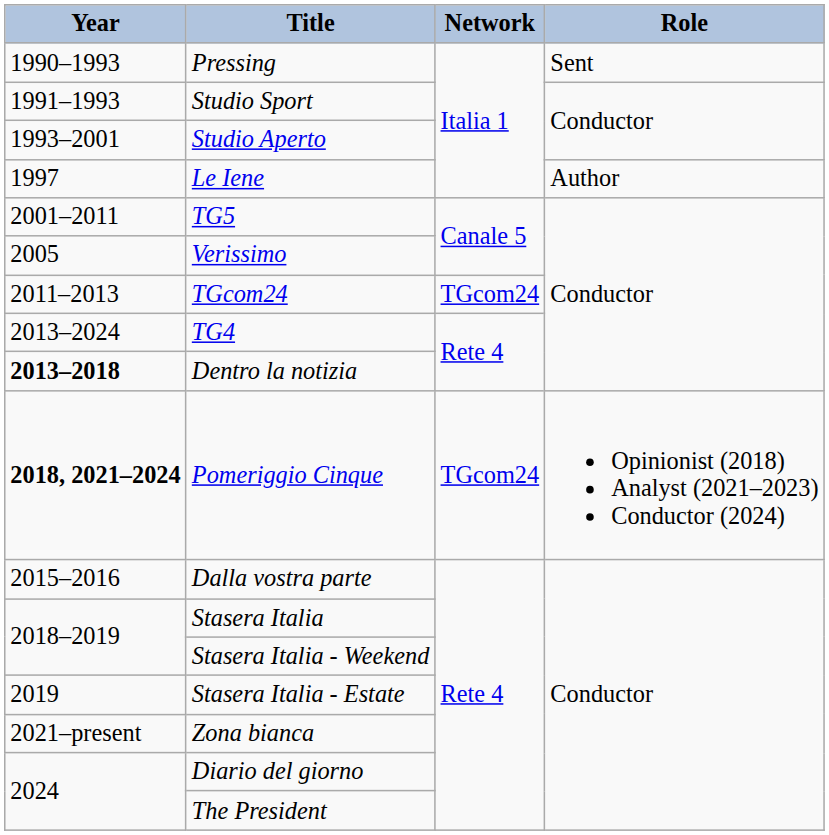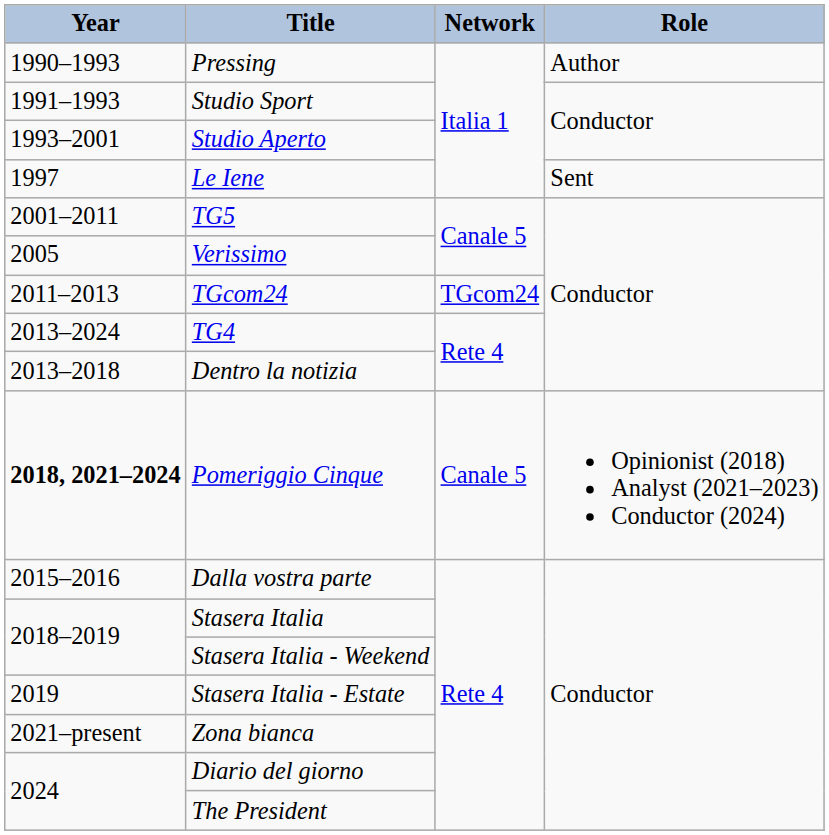Pressing | Role: Sent -> Author
Le Iene | Role: Author -> Sent
Dentro la notizia | Year: bold -> normal
Pomeriggio Cinque | Network: TGcom24 -> Canale 5
